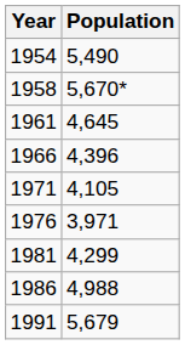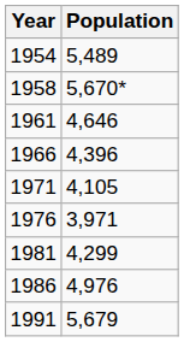1954 | Population: 5,490 -> 5,489
1961 | Population: 4,645 -> 4,646
1986 | Population: 4,988 -> 4,976
